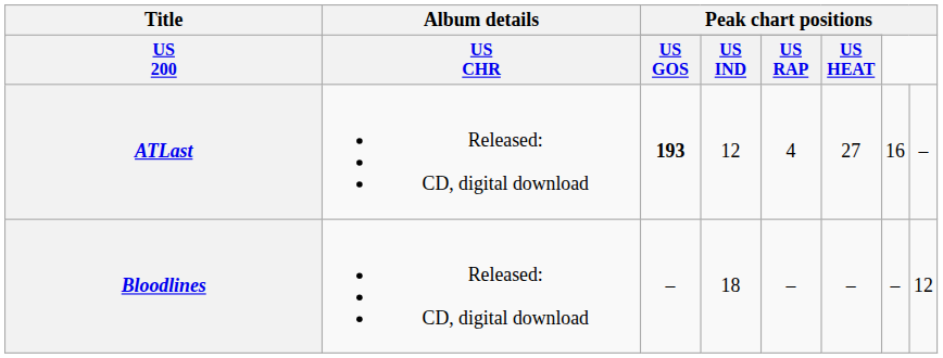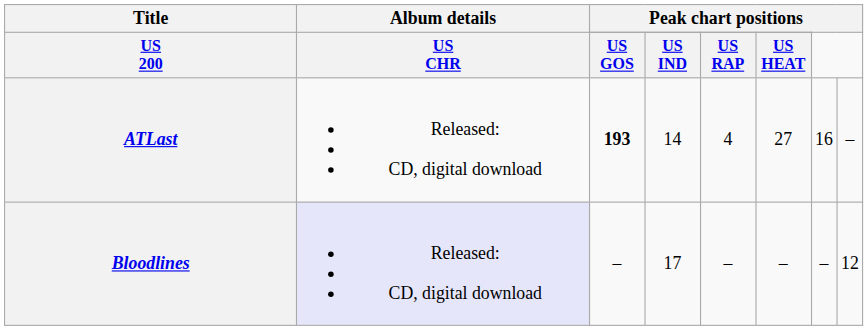ATLast | column 4: 12 -> 14
Bloodlines | Album details: no background -> lavender background
Bloodlines | column 4: 18 -> 17
